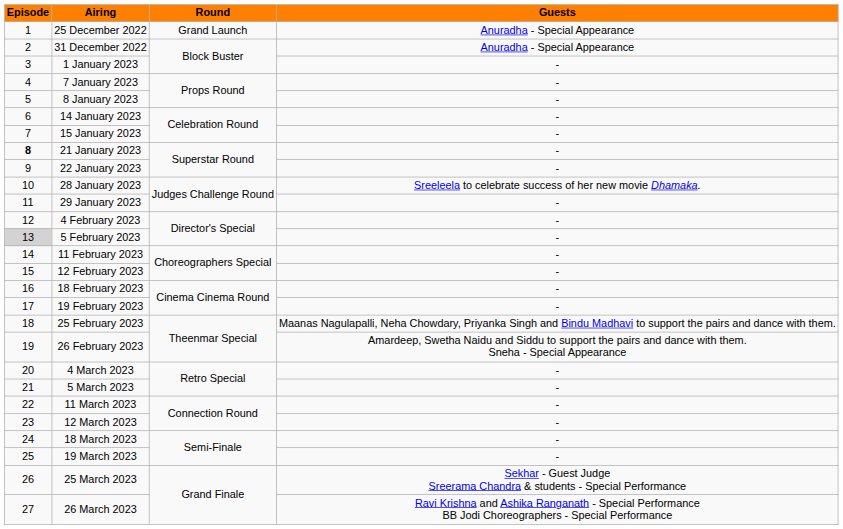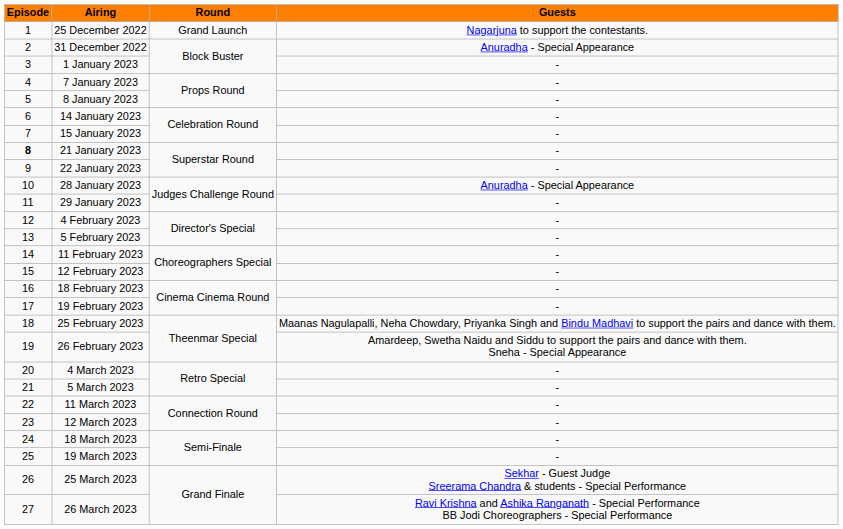25 December 2022 | Guests: Anuradha - Special Appearance -> Nagarjuna to support the contestants.
28 January 2023 | Guests: Sreeleela to celebrate success of her new movie Dhamaka. -> Anuradha - Special Appearance
5 February 2023 | Episode: lightgrey background -> no background
